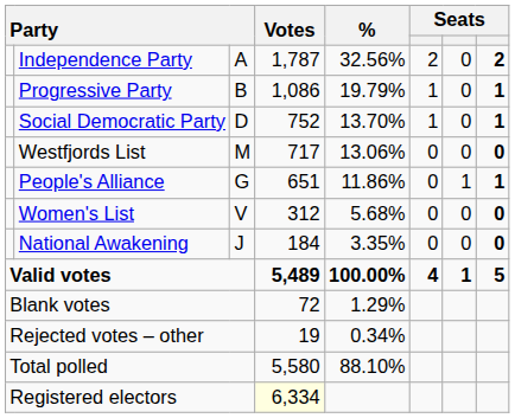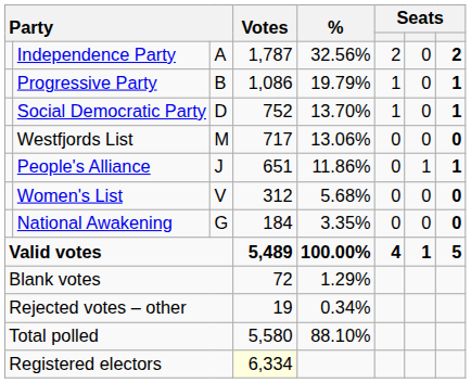People's Alliance | column 3: G -> J
National Awakening | column 3: J -> G
